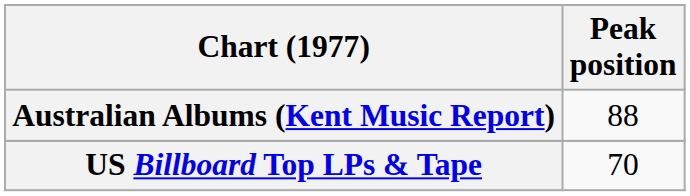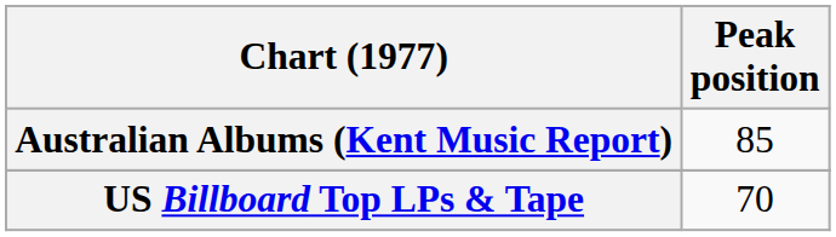Australian Albums (Kent Music Report) | Peak position: 88 -> 85
